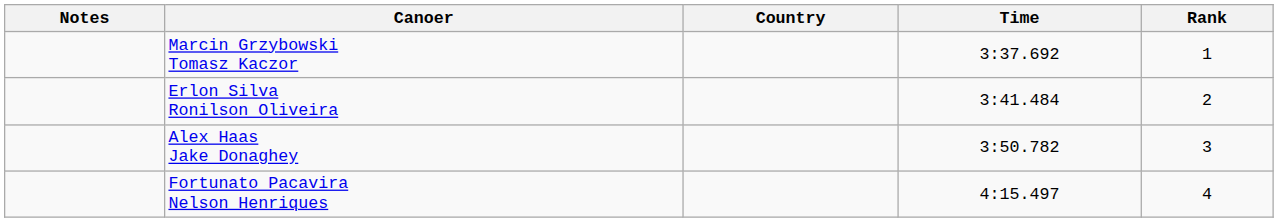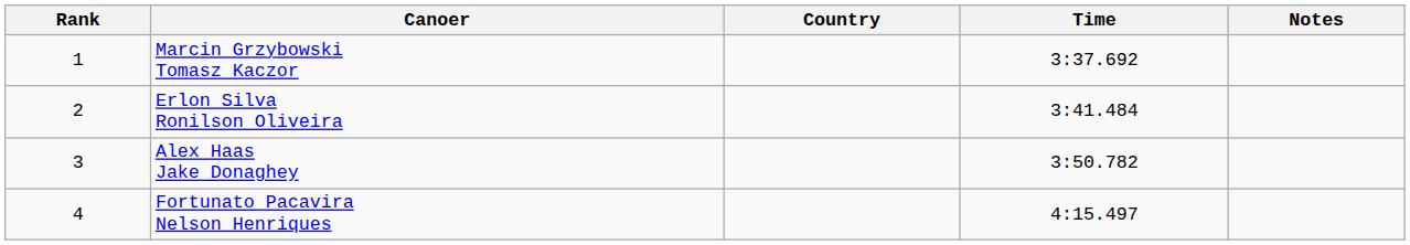columns swapped: Rank <-> Notes
